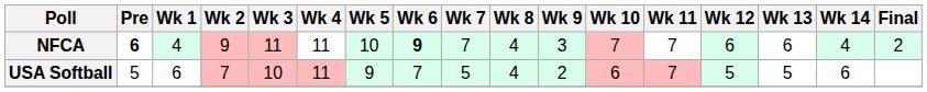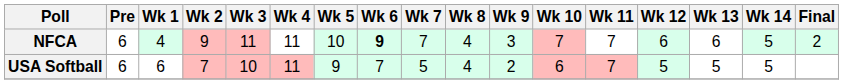NFCA | Pre: bold -> normal
NFCA | Wk 14: 4 -> 5
USA Softball | Pre: 5 -> 6
USA Softball | Wk 14: 6 -> 5
